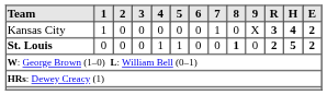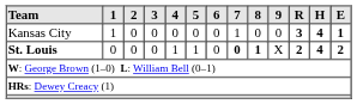Kansas City | 9: X -> 0
Kansas City | E: 2 -> 1
St. Louis | 7: normal -> bold
St. Louis | 9: 0 -> X
St. Louis | H: 5 -> 4
